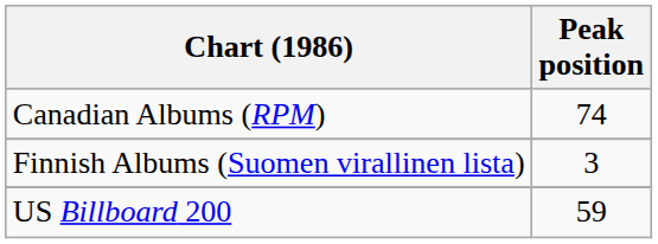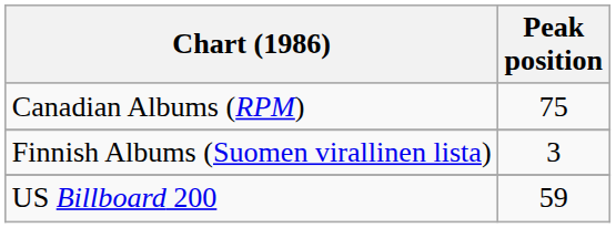Canadian Albums (RPM) | Peak position: 74 -> 75
